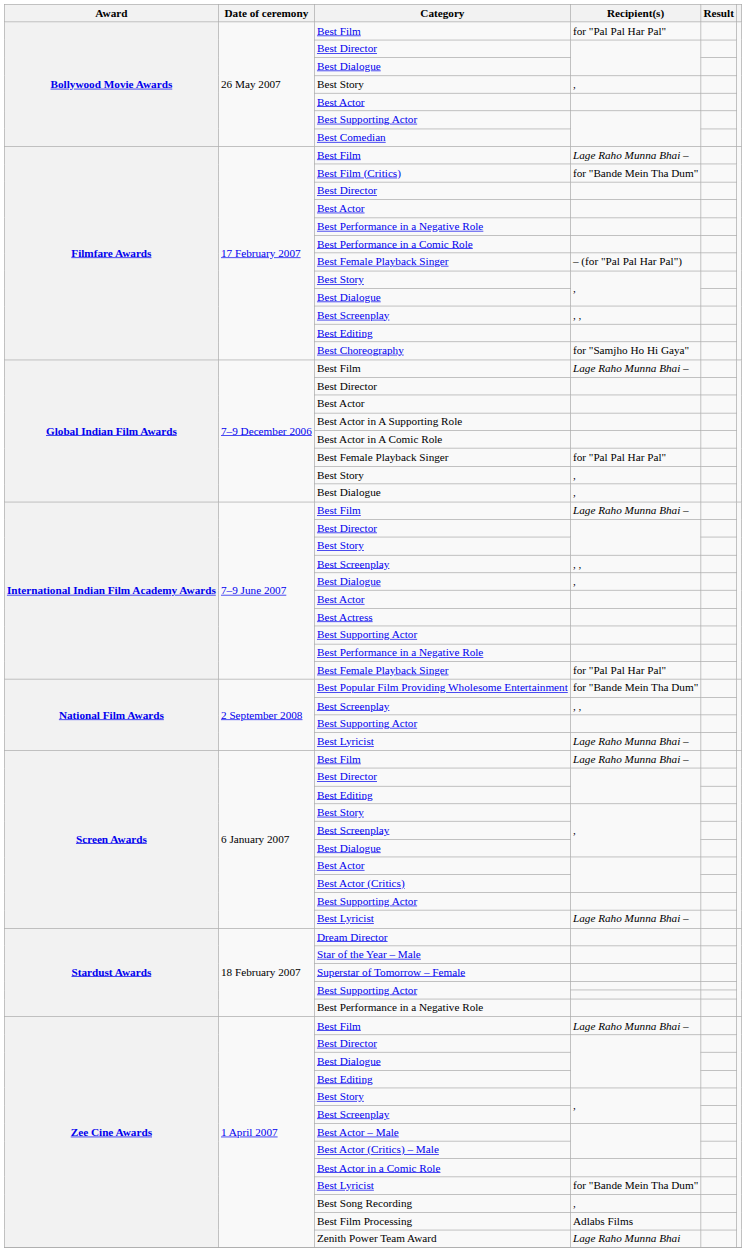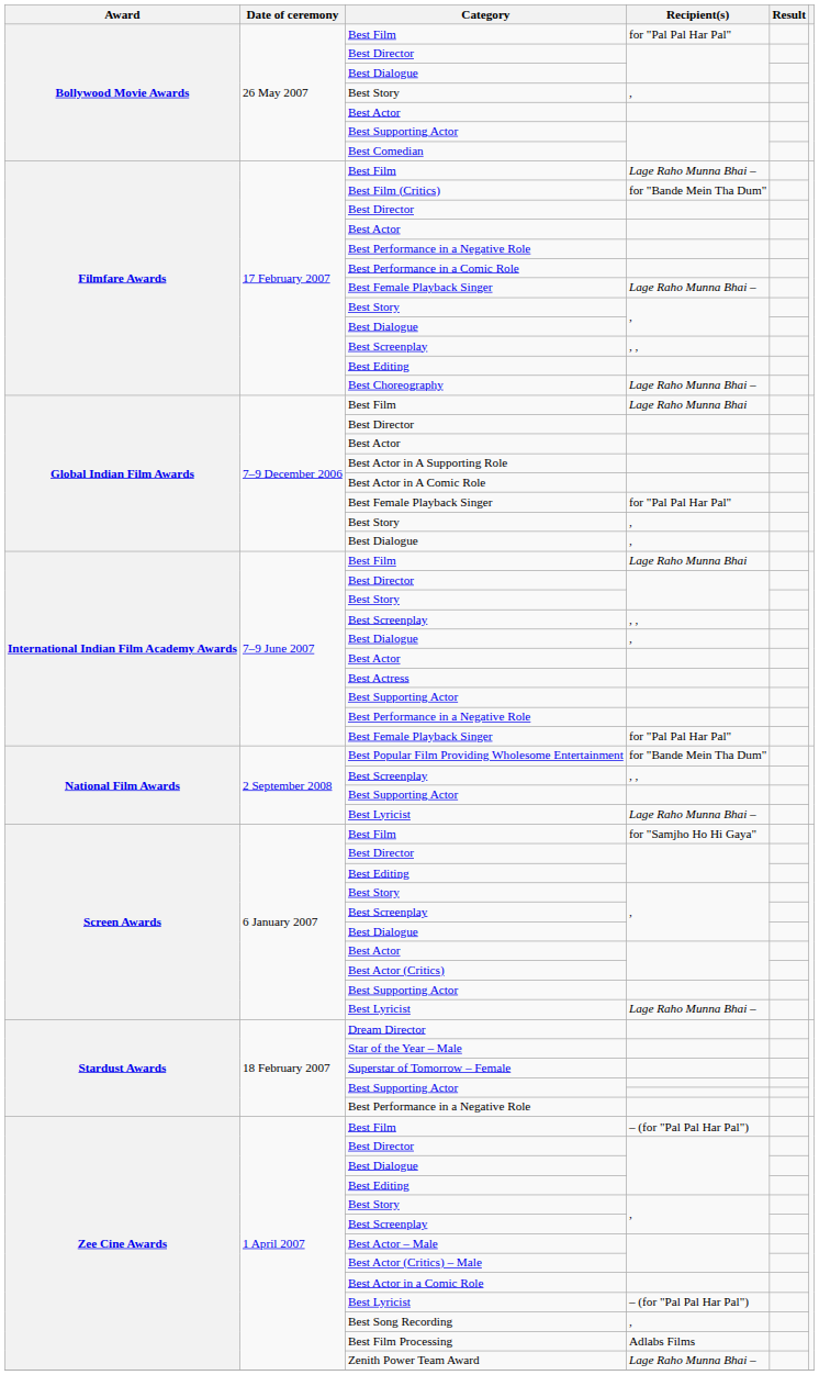Filmfare Awards / Best Female Playback Singer | Recipient(s): – (for "Pal Pal Har Pal") -> Lage Raho Munna Bhai –
Best Choreography | Recipient(s): for "Samjho Ho Hi Gaya" -> Lage Raho Munna Bhai –
Global Indian Film Awards / Best Film | Recipient(s): Lage Raho Munna Bhai – -> Lage Raho Munna Bhai
International Indian Film Academy Awards / Best Film | Recipient(s): Lage Raho Munna Bhai – -> Lage Raho Munna Bhai
Screen Awards / Best Film | Recipient(s): Lage Raho Munna Bhai – -> for "Samjho Ho Hi Gaya"
Zee Cine Awards / Best Film | Recipient(s): Lage Raho Munna Bhai – -> – (for "Pal Pal Har Pal")
Zee Cine Awards / Best Lyricist | Recipient(s): for "Bande Mein Tha Dum" -> – (for "Pal Pal Har Pal")
Zenith Power Team Award | Recipient(s): Lage Raho Munna Bhai -> Lage Raho Munna Bhai –
